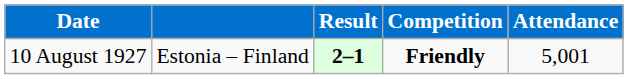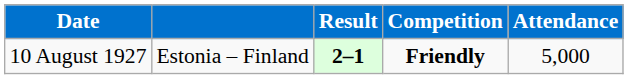10 August 1927 | Attendance: 5,001 -> 5,000
